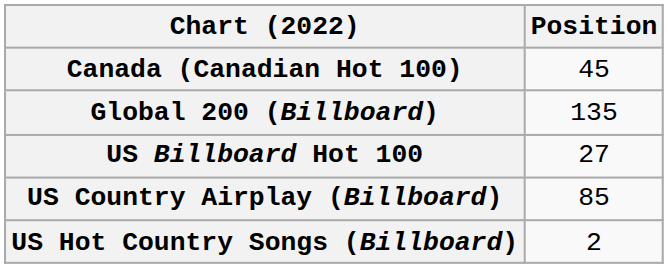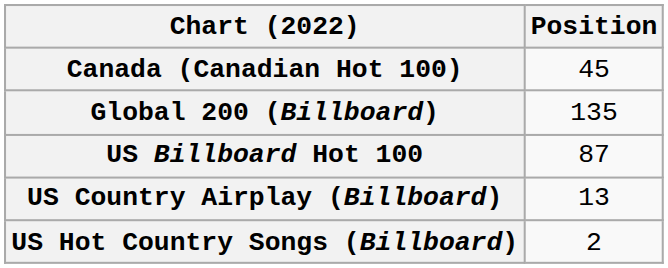US Billboard Hot 100 | Position: 27 -> 87
US Country Airplay (Billboard) | Position: 85 -> 13
